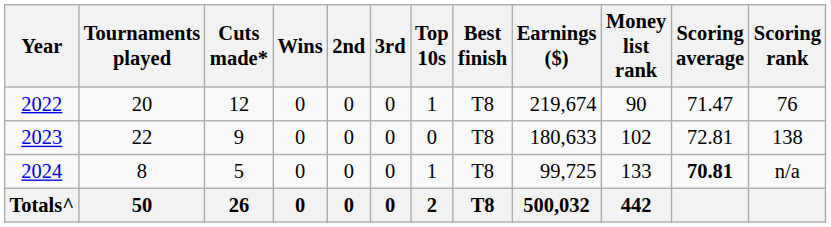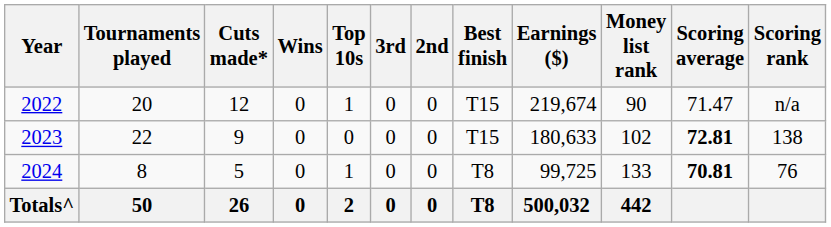columns swapped: 2nd <-> Top 10s
2022 | Best finish: T8 -> T15
2022 | Scoring rank: 76 -> n/a
2023 | Best finish: T8 -> T15
2023 | Scoring average: normal -> bold
2024 | Scoring rank: n/a -> 76
